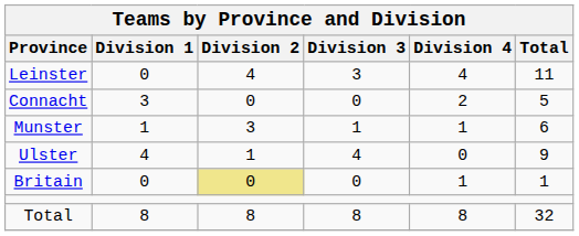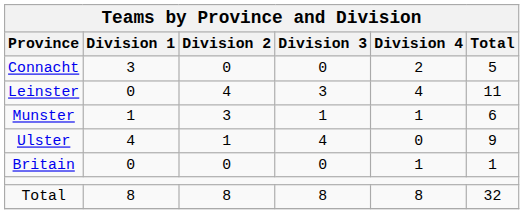rows swapped: Connacht <-> Leinster
Britain | Division 2: khaki background -> no background
